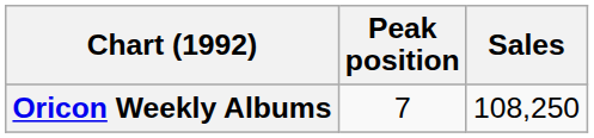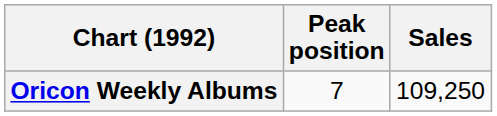Oricon Weekly Albums | Sales: 108,250 -> 109,250
